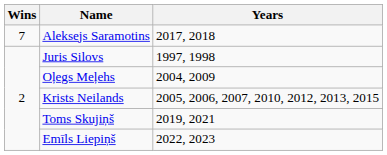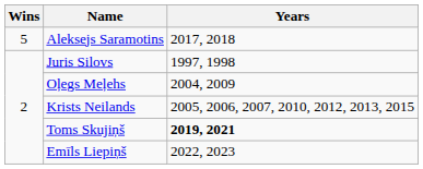Aleksejs Saramotins | Wins: 7 -> 5
Toms Skujiņš | Years: normal -> bold
